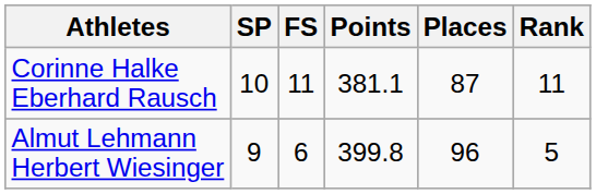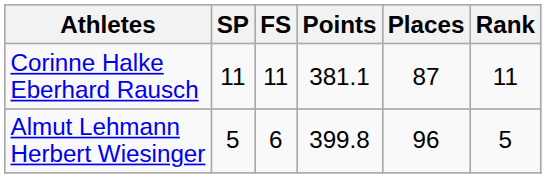Corinne Halke Eberhard Rausch | SP: 10 -> 11
Almut Lehmann Herbert Wiesinger | SP: 9 -> 5
